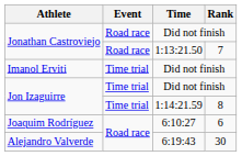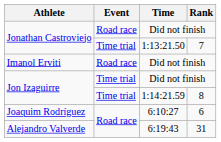Jonathan Castroviejo / 1:13:21.50 | Event: Road race -> Time trial
Imanol Erviti | Event: Time trial -> Road race
Alejandro Valverde | Rank: 30 -> 31
